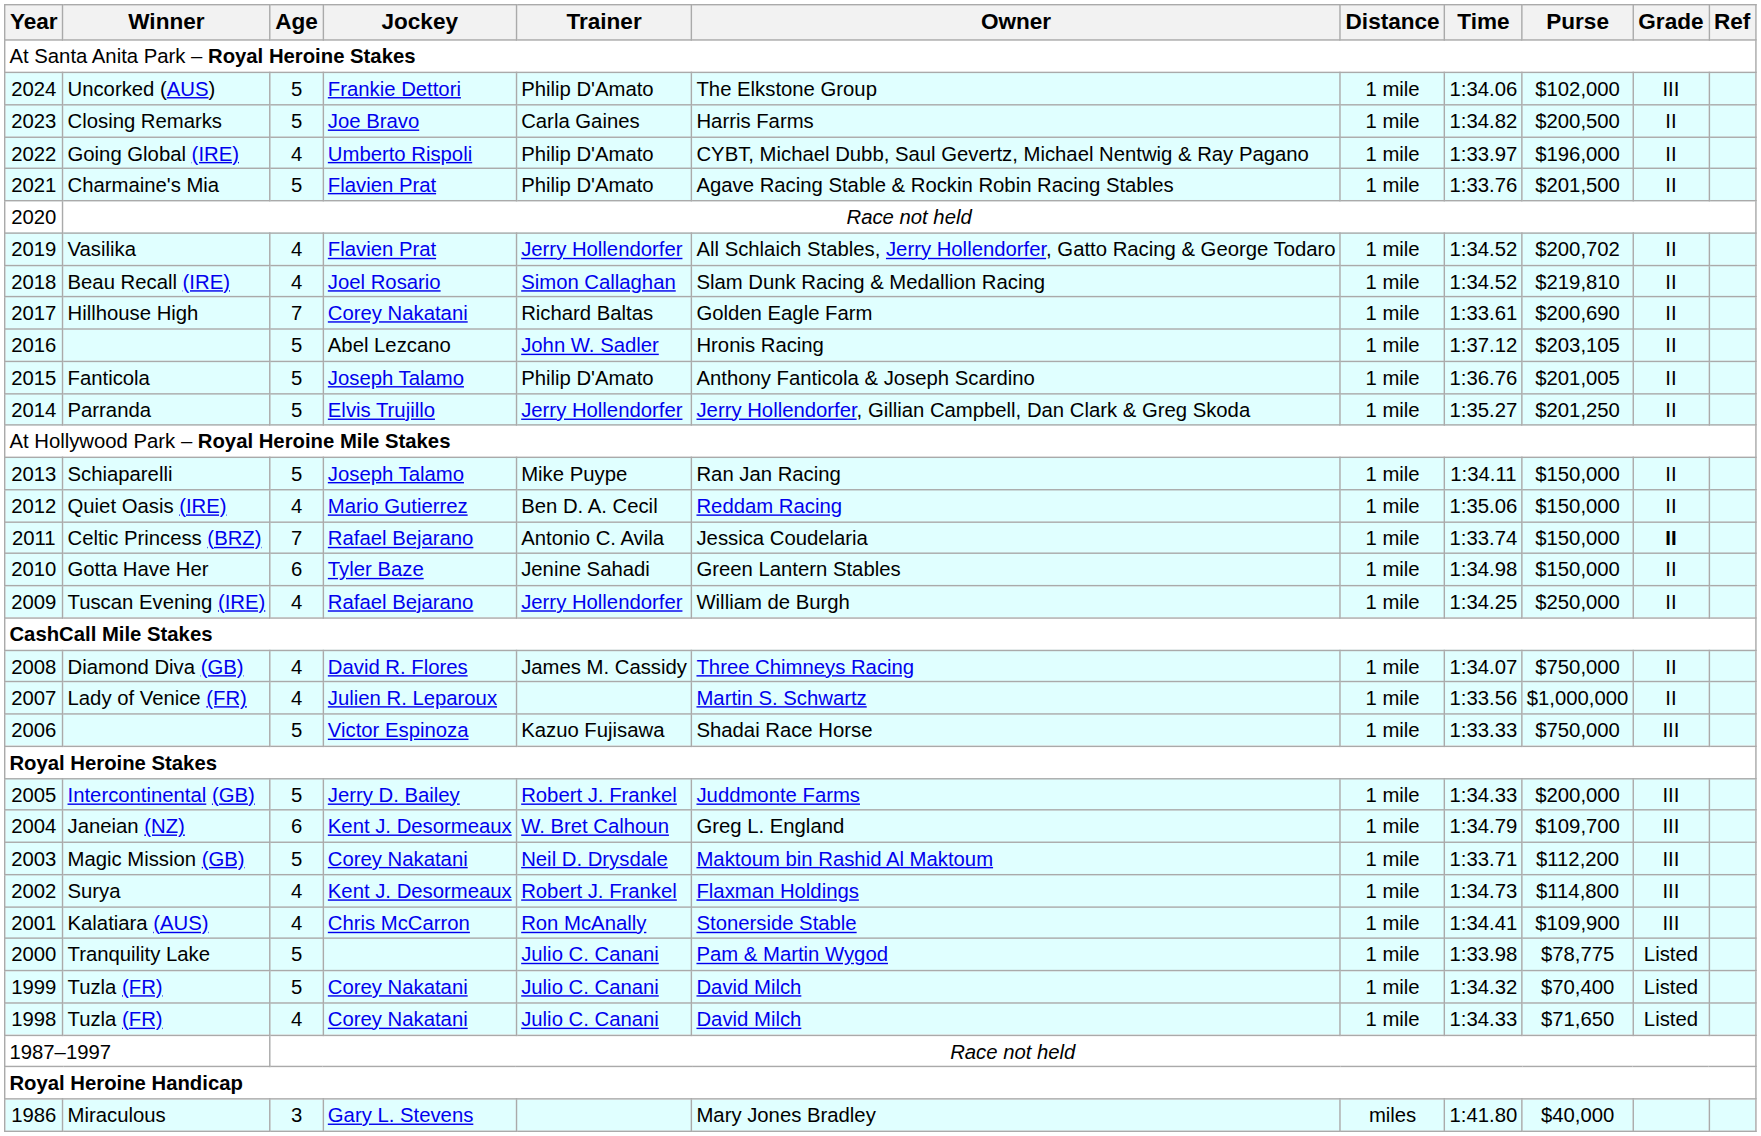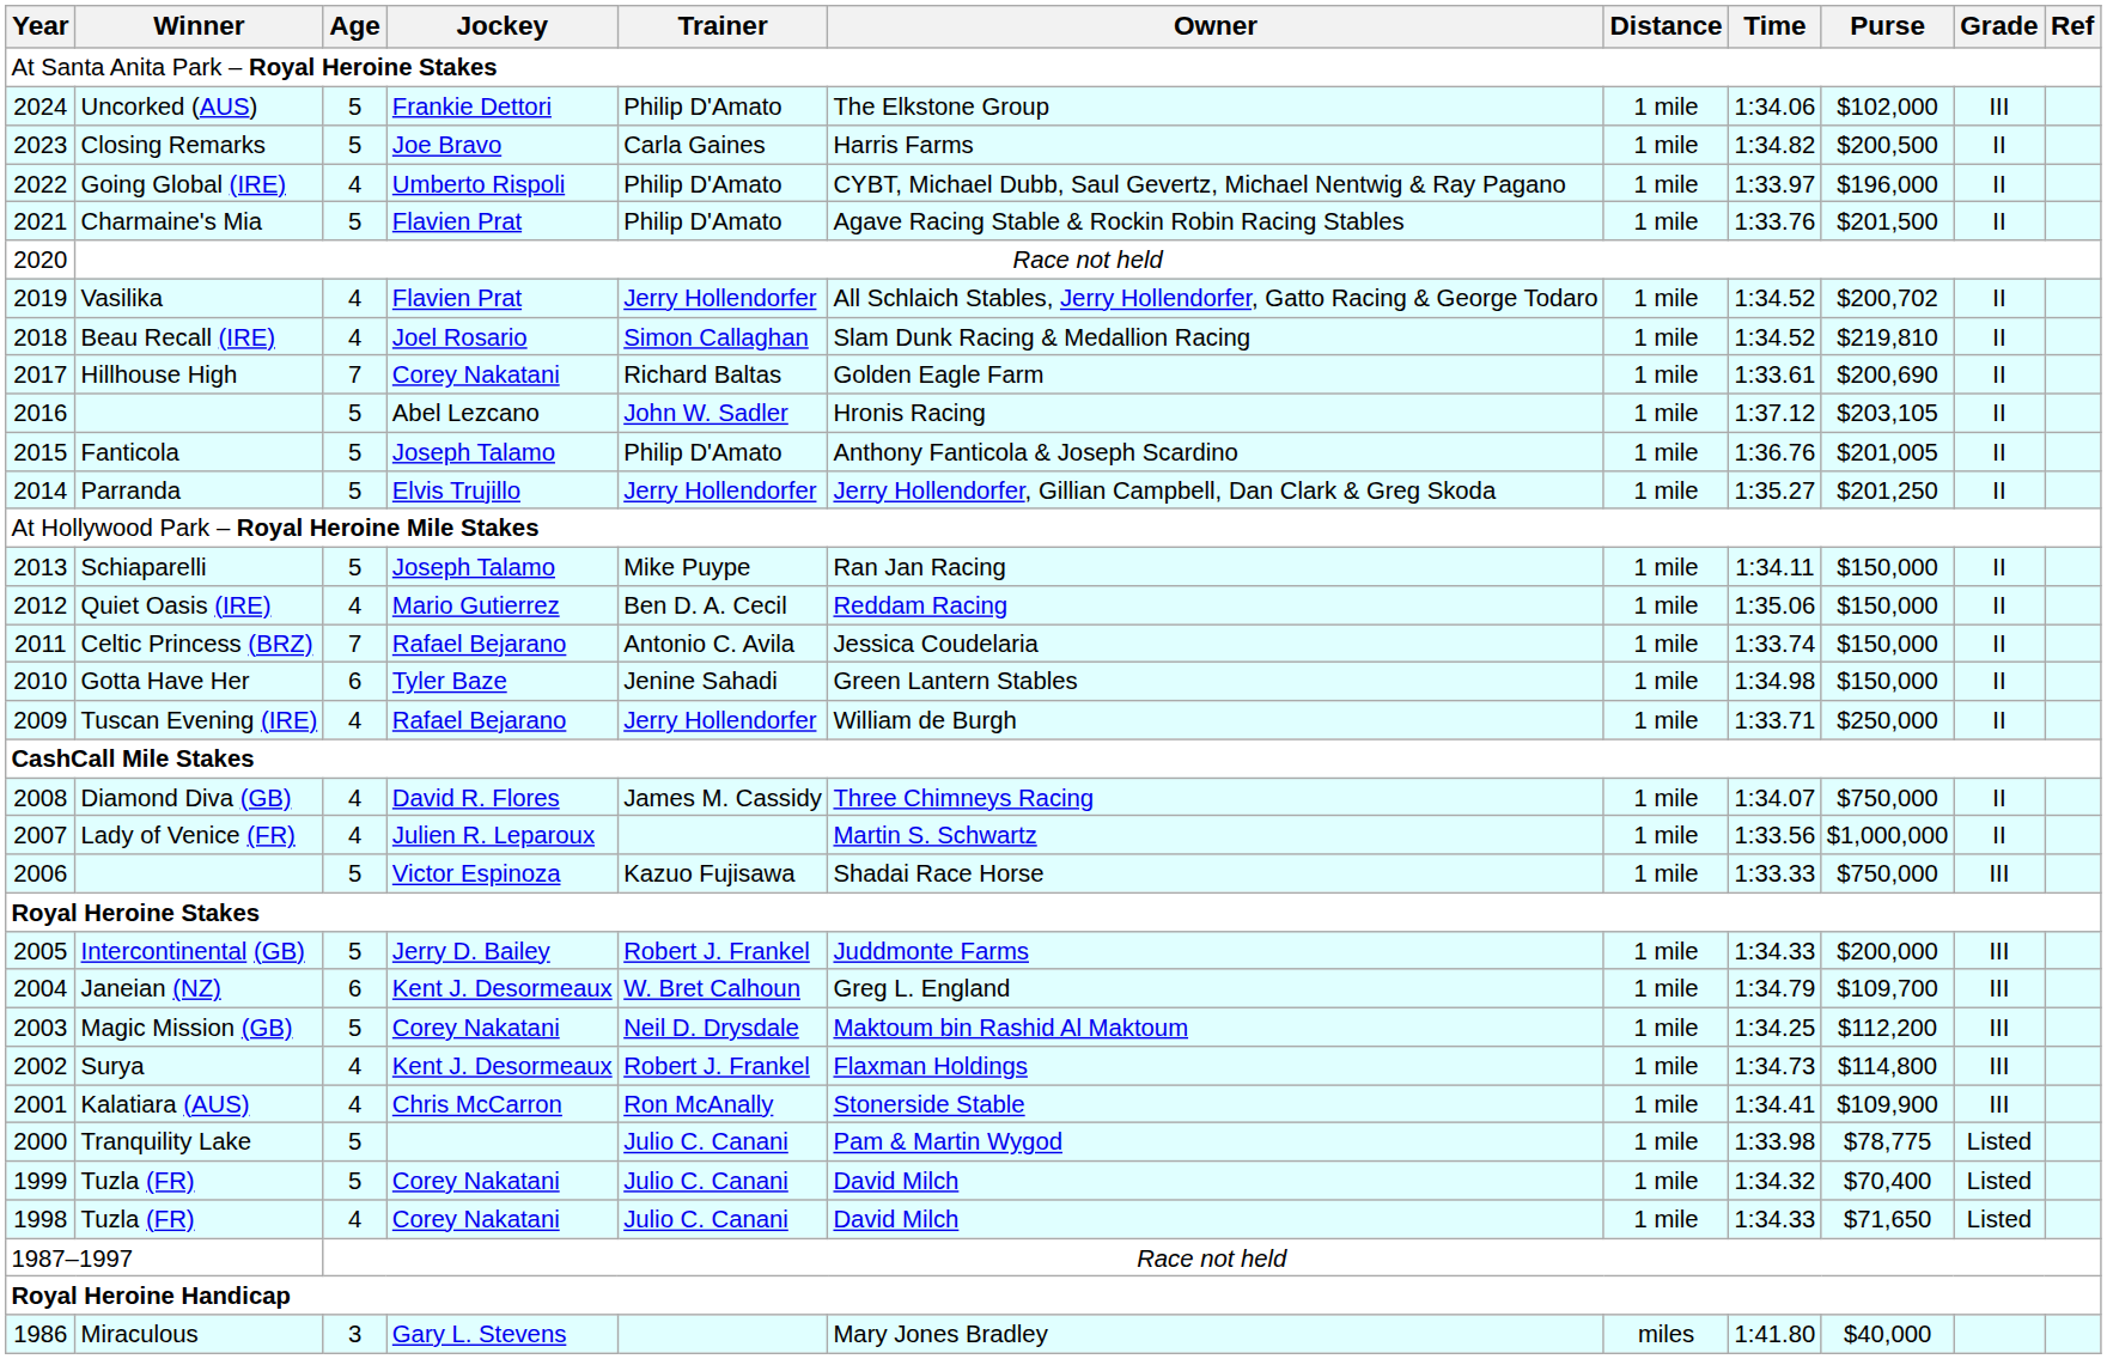Celtic Princess (BRZ) | Grade: bold -> normal
Tuscan Evening (IRE) | Time: 1:34.25 -> 1:33.71
Magic Mission (GB) | Time: 1:33.71 -> 1:34.25
